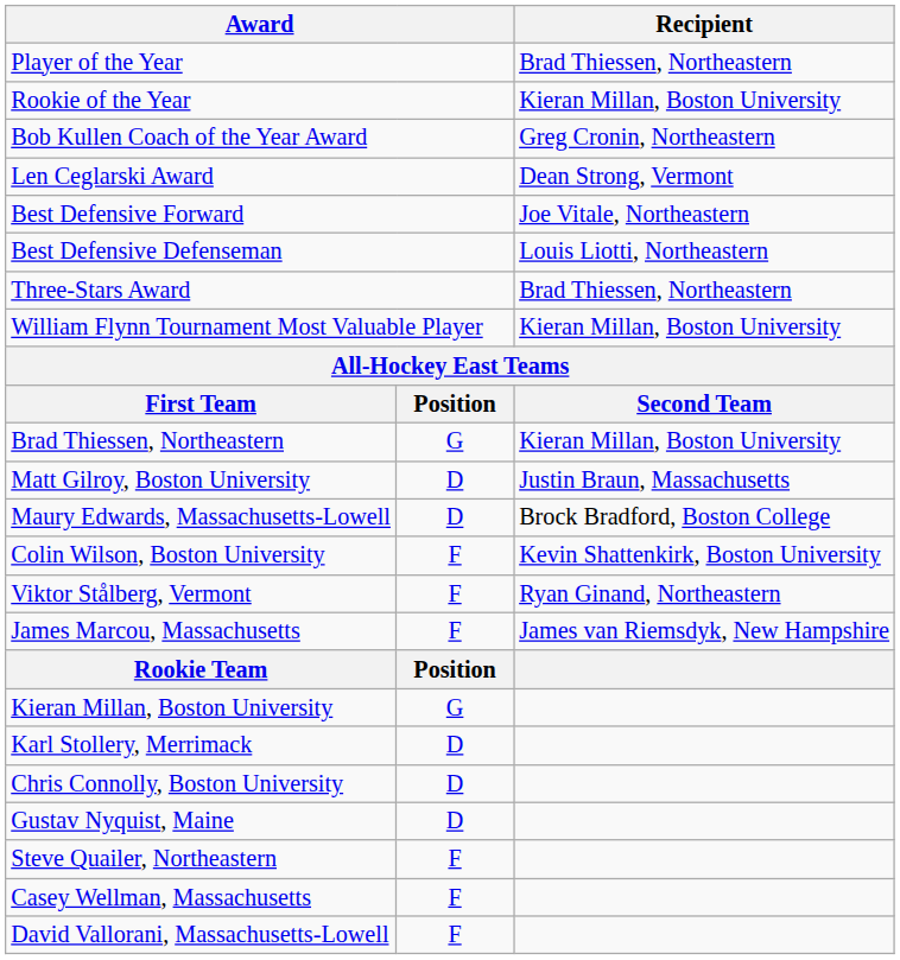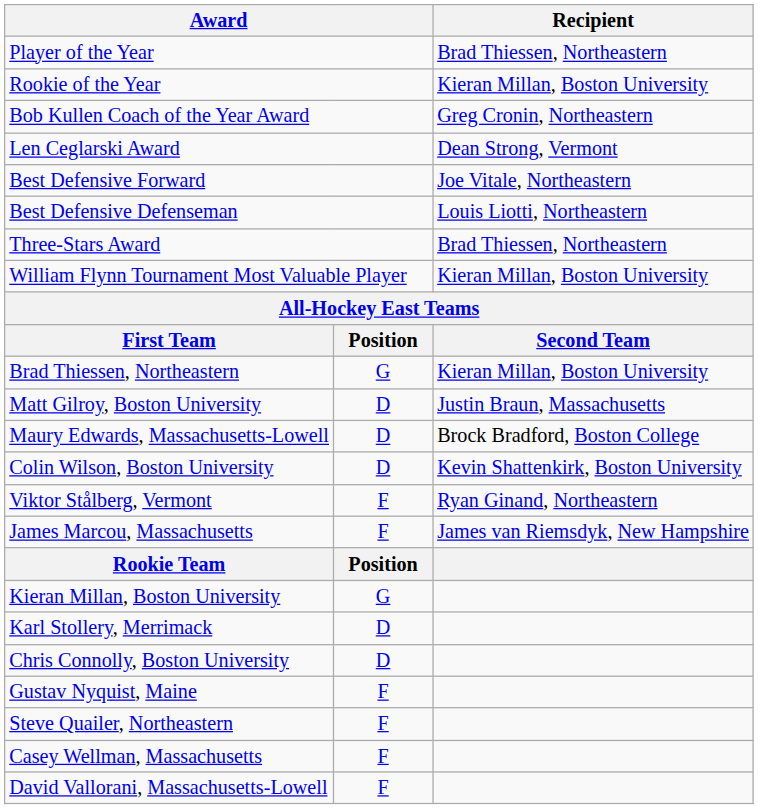Colin Wilson, Boston University | column 2: F -> D
Gustav Nyquist, Maine | column 2: D -> F
